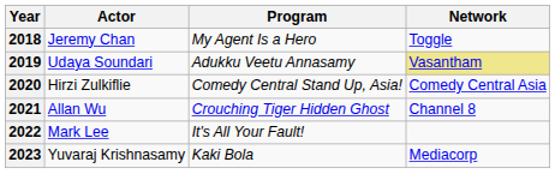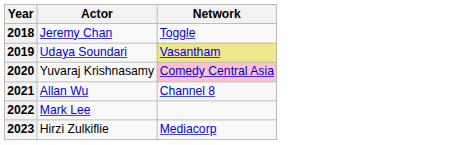- column: Program | My Agent Is a Hero | Adukku Veetu Annasamy | Comedy Central Stand Up, Asia! | Crouching Tiger Hidden Ghost | It's All Your Fault! | Kaki Bola
2020 | Actor: Hirzi Zulkiflie -> Yuvaraj Krishnasamy
2020 | Network: no background -> pink background
2023 | Actor: Yuvaraj Krishnasamy -> Hirzi Zulkiflie
